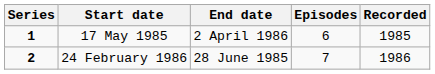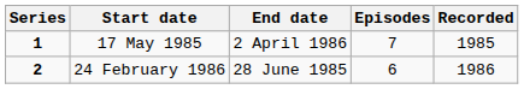17 May 1985 | Episodes: 6 -> 7
24 February 1986 | Episodes: 7 -> 6
